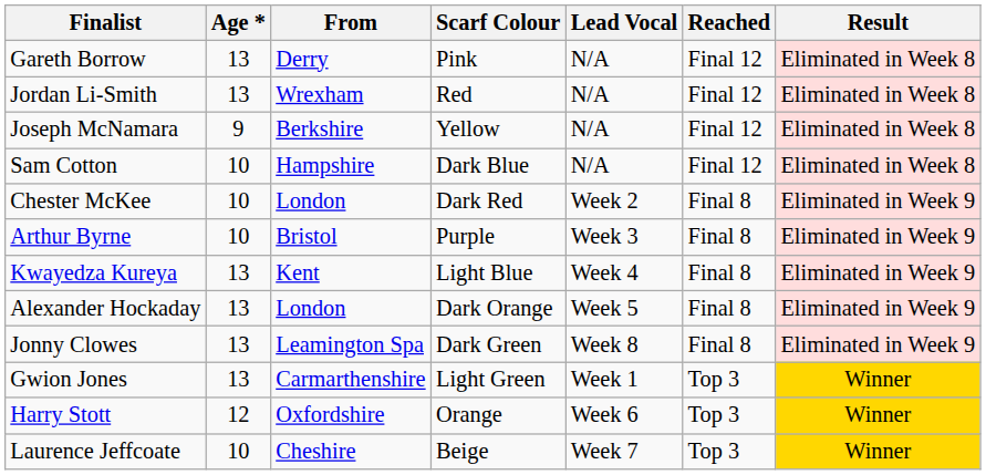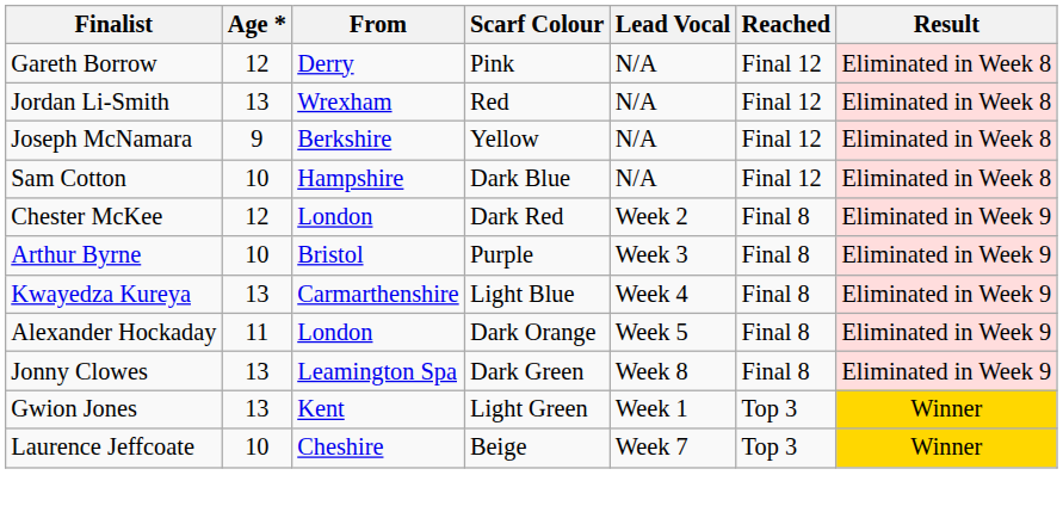Gareth Borrow | Age *: 13 -> 12
Chester McKee | Age *: 10 -> 12
Kwayedza Kureya | From: Kent -> Carmarthenshire
Alexander Hockaday | Age *: 13 -> 11
Gwion Jones | From: Carmarthenshire -> Kent
- row: Harry Stott | 12 | Oxfordshire | Orange | Week 6 | Top 3 | Winner
